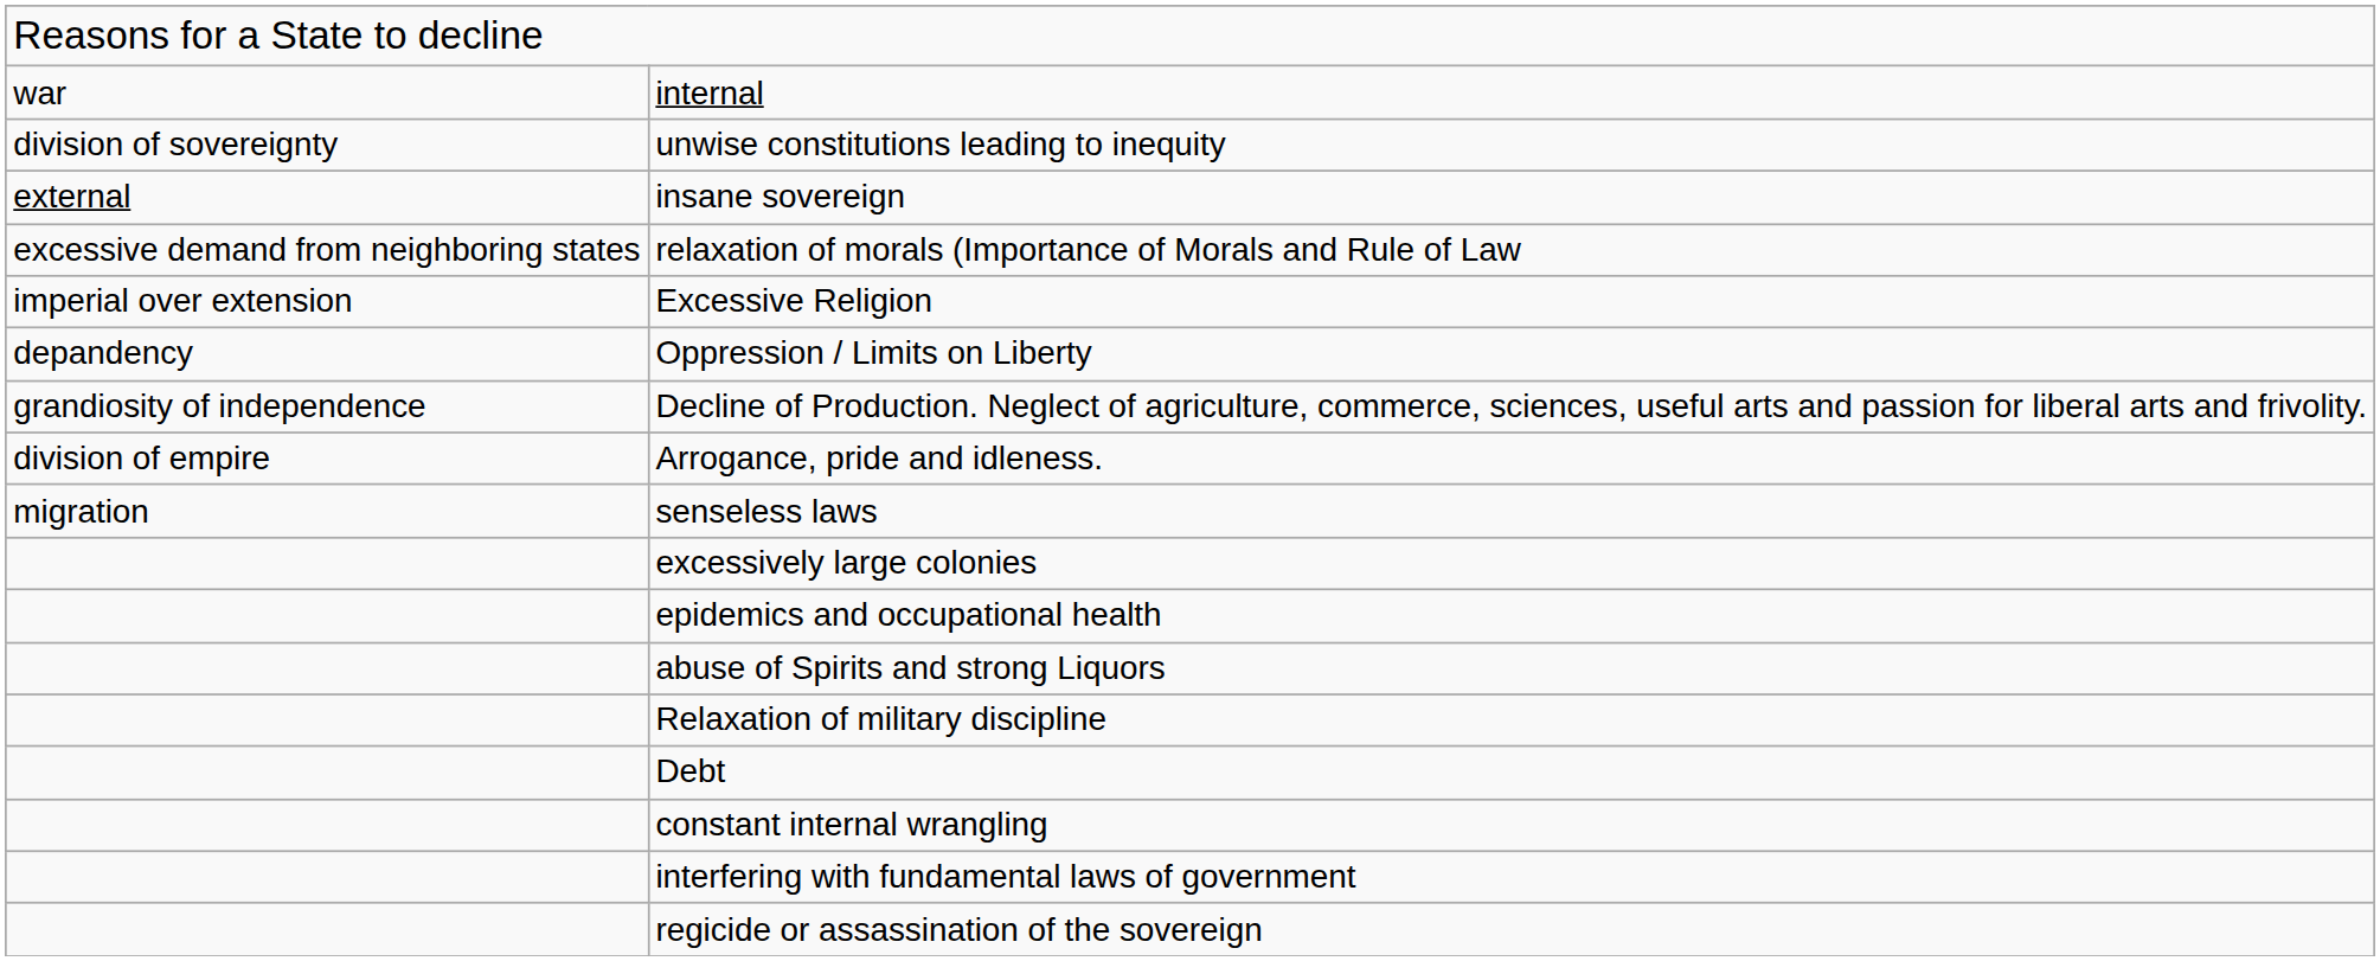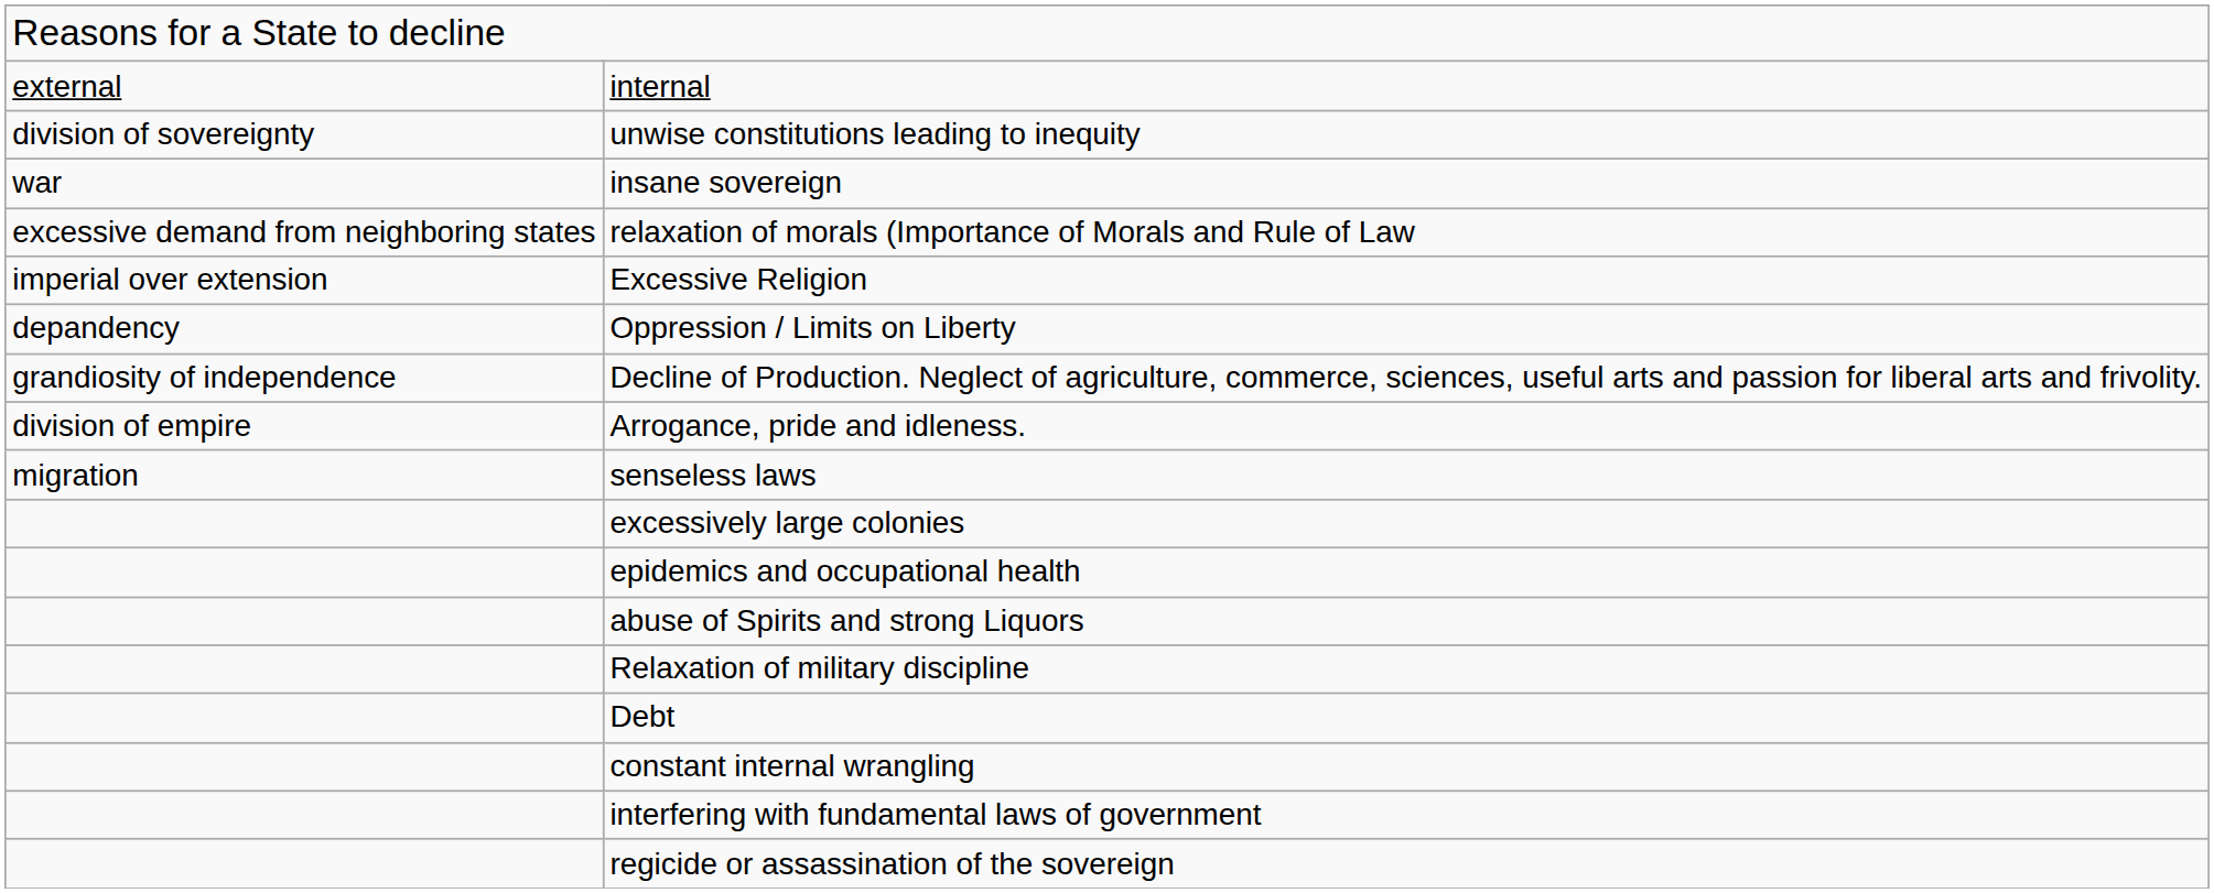internal | column 1: war -> external
insane sovereign | column 1: external -> war
